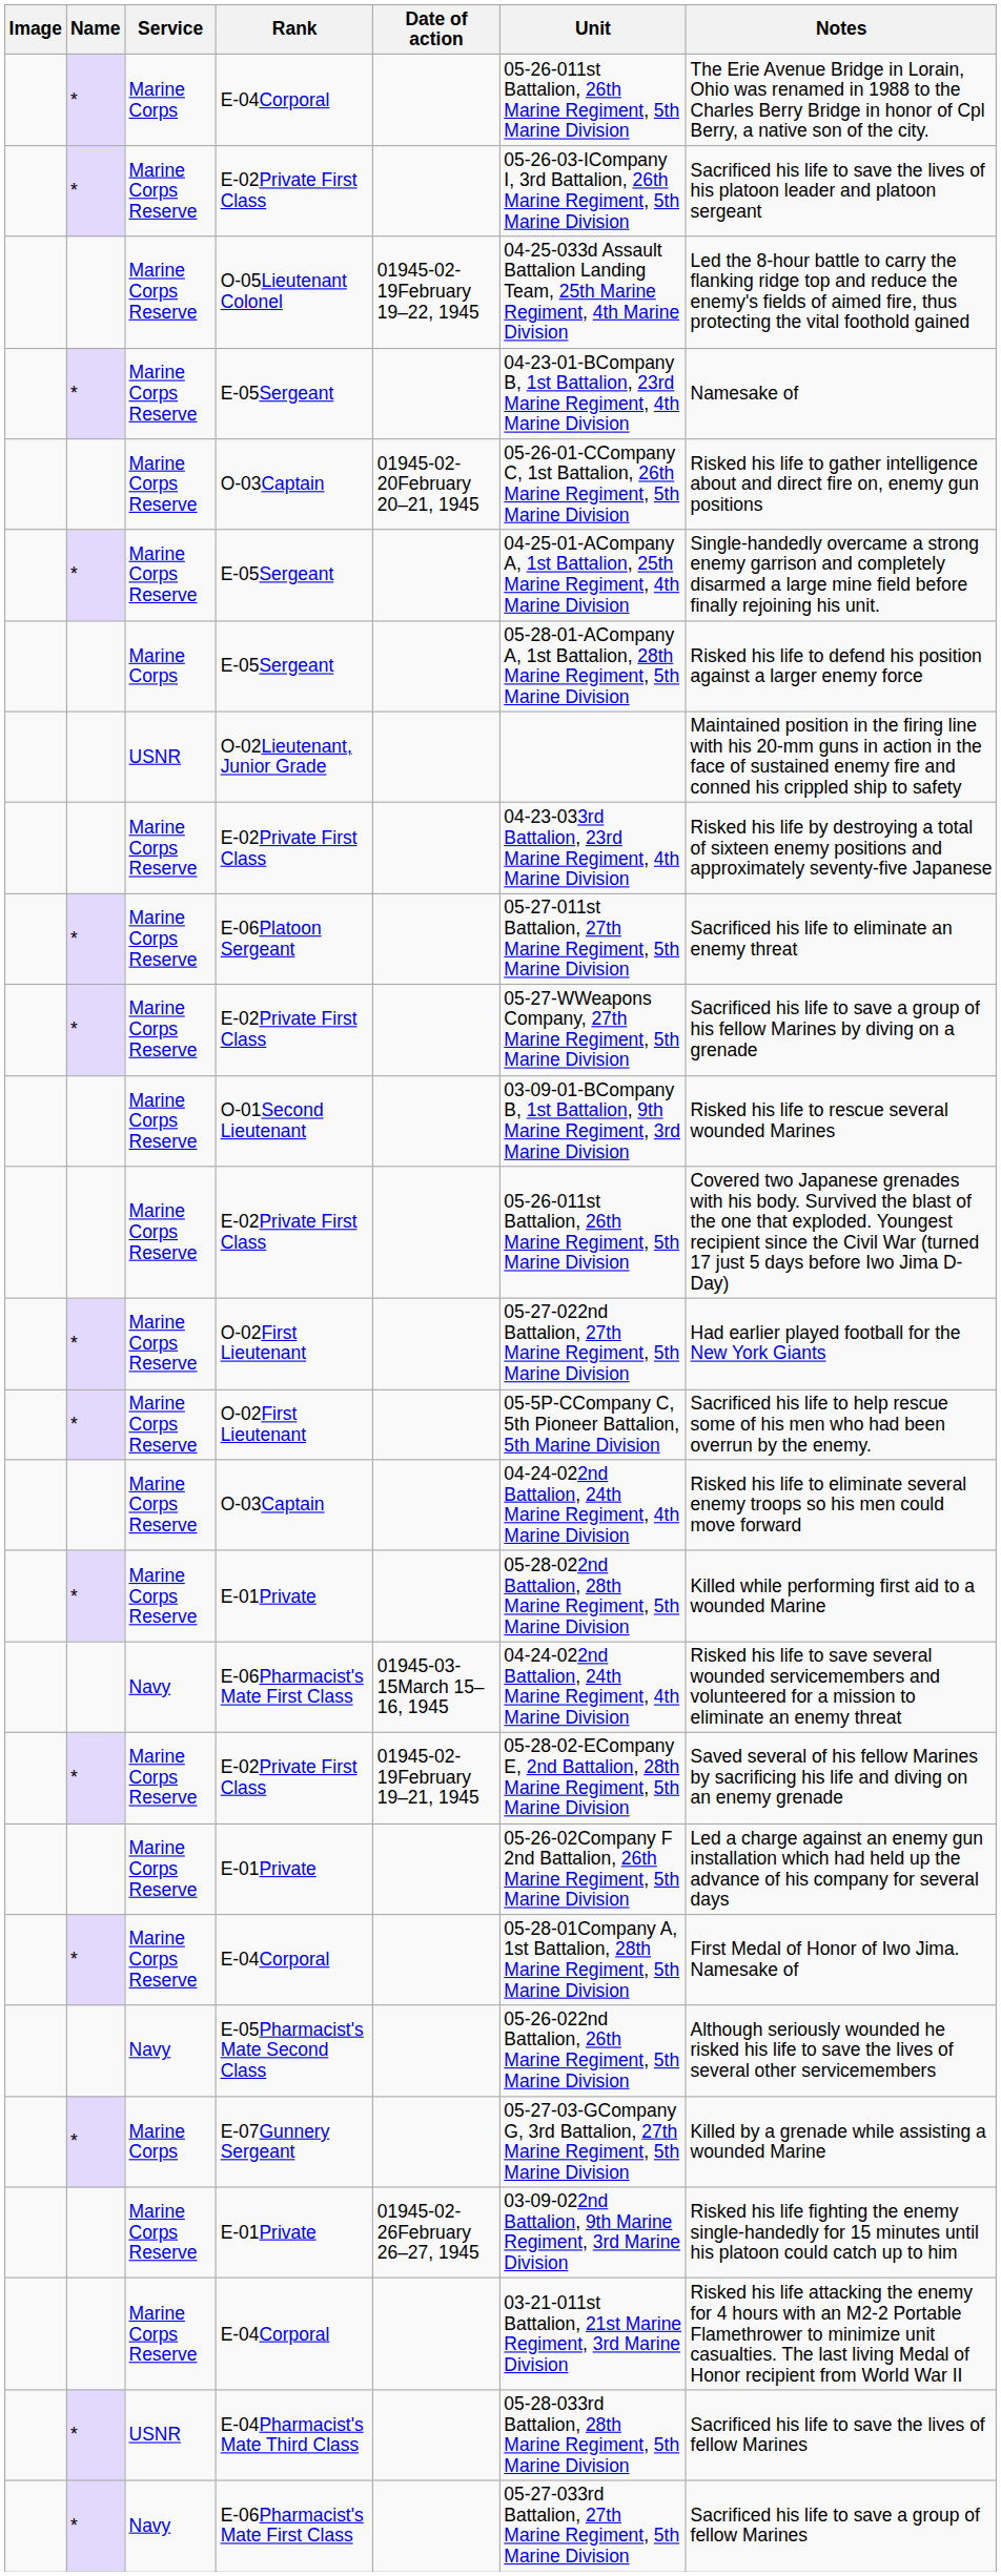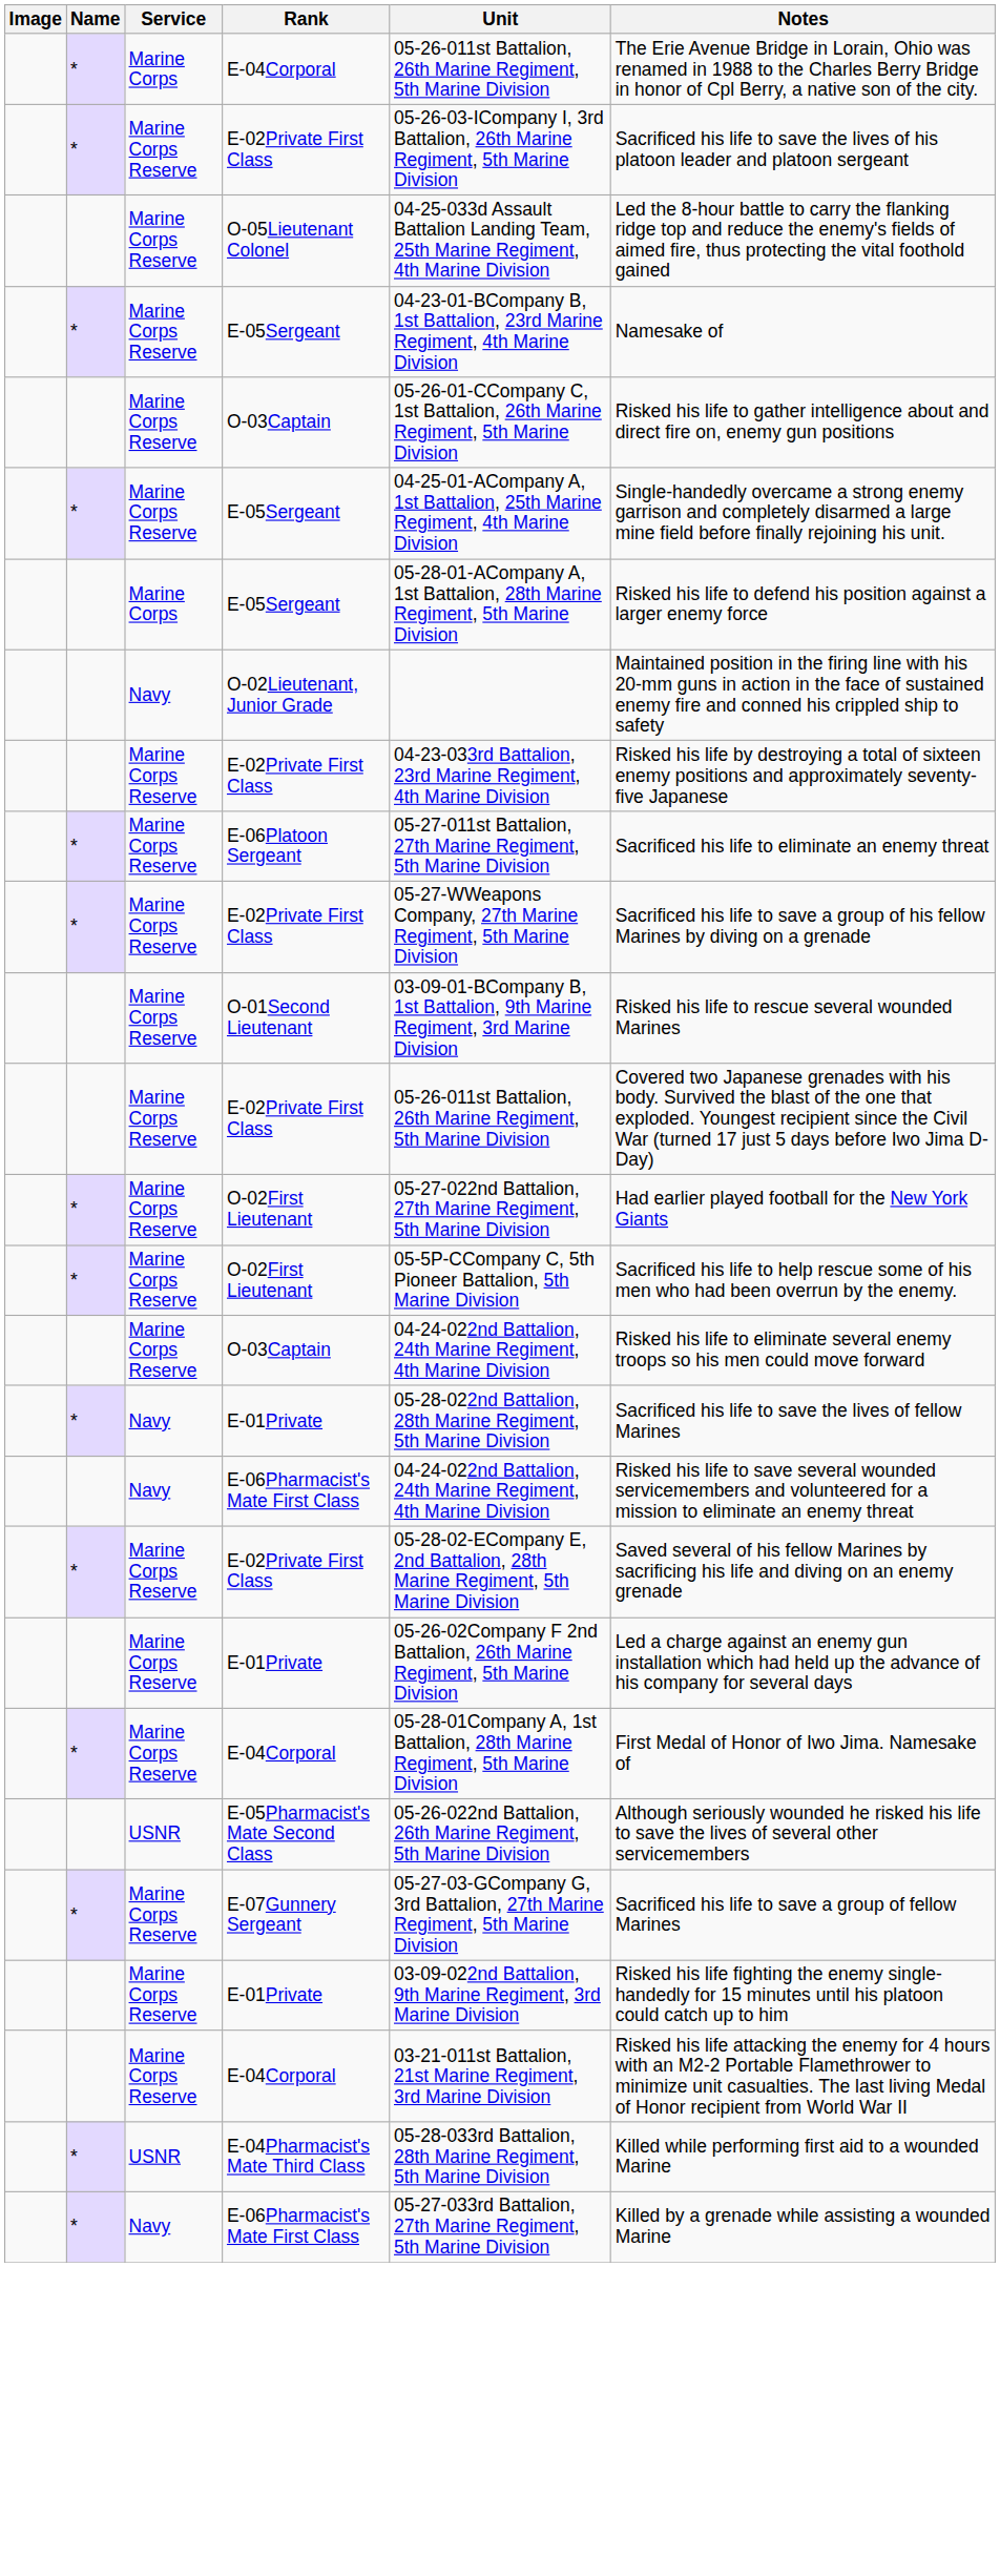- column: Date of action | 01945-02-19February 19–22, 1945 | 01945-02-20February 20–21, 1945 | 01945-03-15March 15–16, 1945 | 01945-02-19February 19–21, 1945 | 01945-02-26February 26–27, 1945
O-02Lieutenant, Junior Grade | Service: USNR -> Navy
* / E-01Private | Service: Marine Corps Reserve -> Navy
* / E-01Private | Notes: Killed while performing first aid to a wounded Marine -> Sacrificed his life to save the lives of fellow Marines
E-05Pharmacist's Mate Second Class | Service: Navy -> USNR
E-07Gunnery Sergeant | Service: Marine Corps -> Marine Corps Reserve
E-07Gunnery Sergeant | Notes: Killed by a grenade while assisting a wounded Marine -> Sacrificed his life to save a group of fellow Marines
E-04Pharmacist's Mate Third Class | Notes: Sacrificed his life to save the lives of fellow Marines -> Killed while performing first aid to a wounded Marine
* / E-06Pharmacist's Mate First Class | Notes: Sacrificed his life to save a group of fellow Marines -> Killed by a grenade while assisting a wounded Marine
